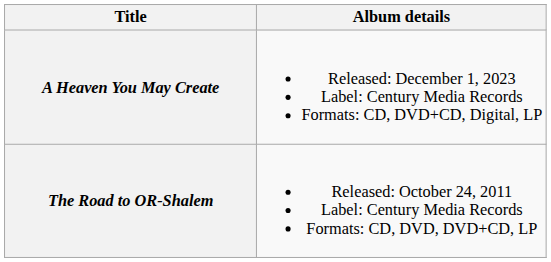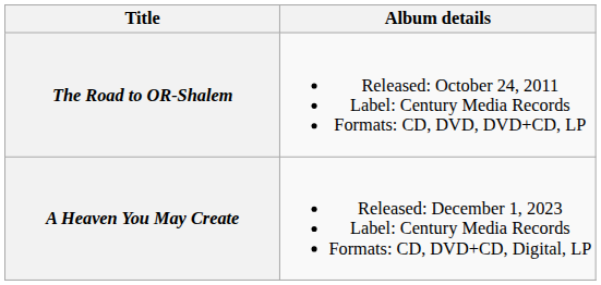rows swapped: The Road to OR-Shalem <-> A Heaven You May Create
